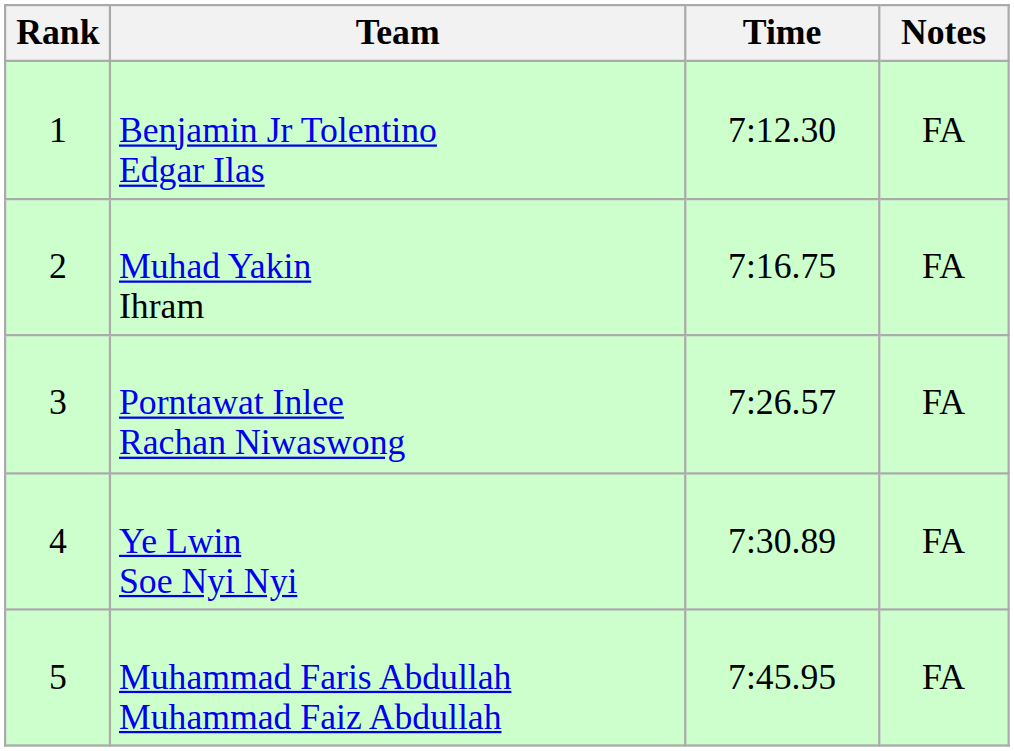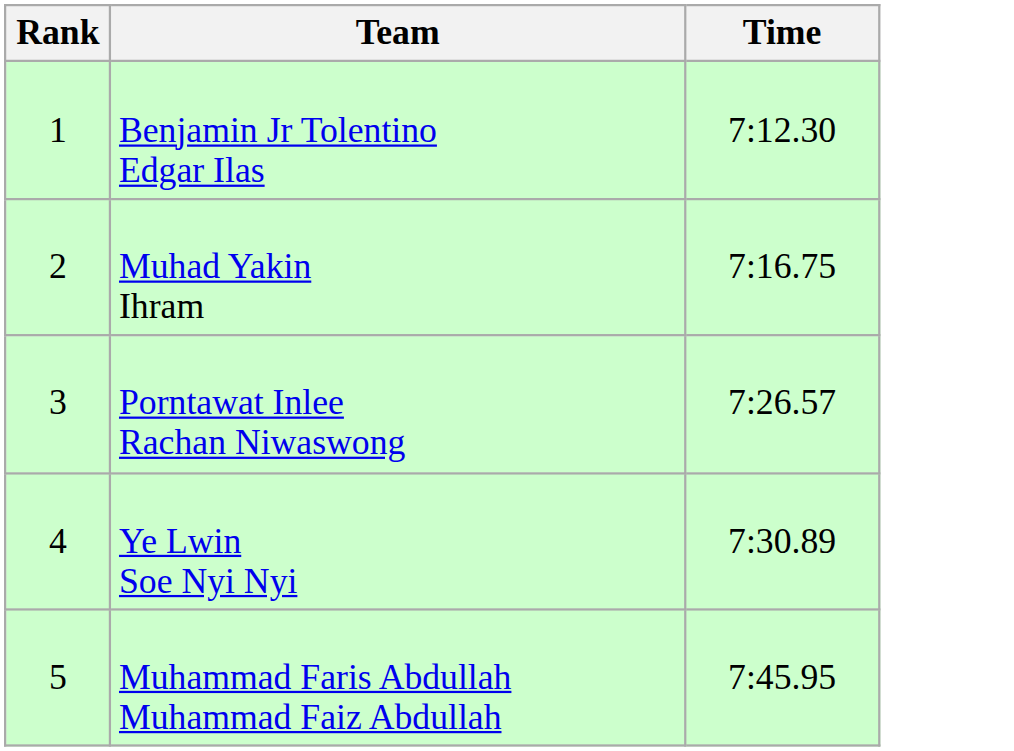- column: Notes | FA | FA | FA | FA | FA
